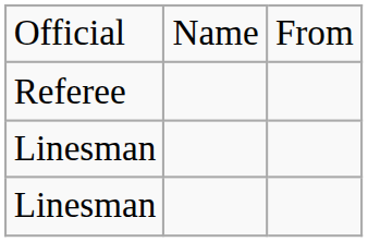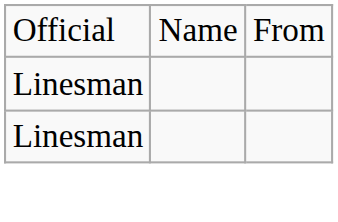- row: Referee
